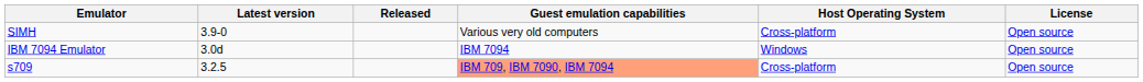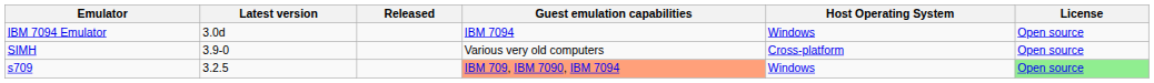rows swapped: SIMH <-> IBM 7094 Emulator
s709 | Host Operating System: Cross-platform -> Windows
s709 | License: no background -> lightgreen background
